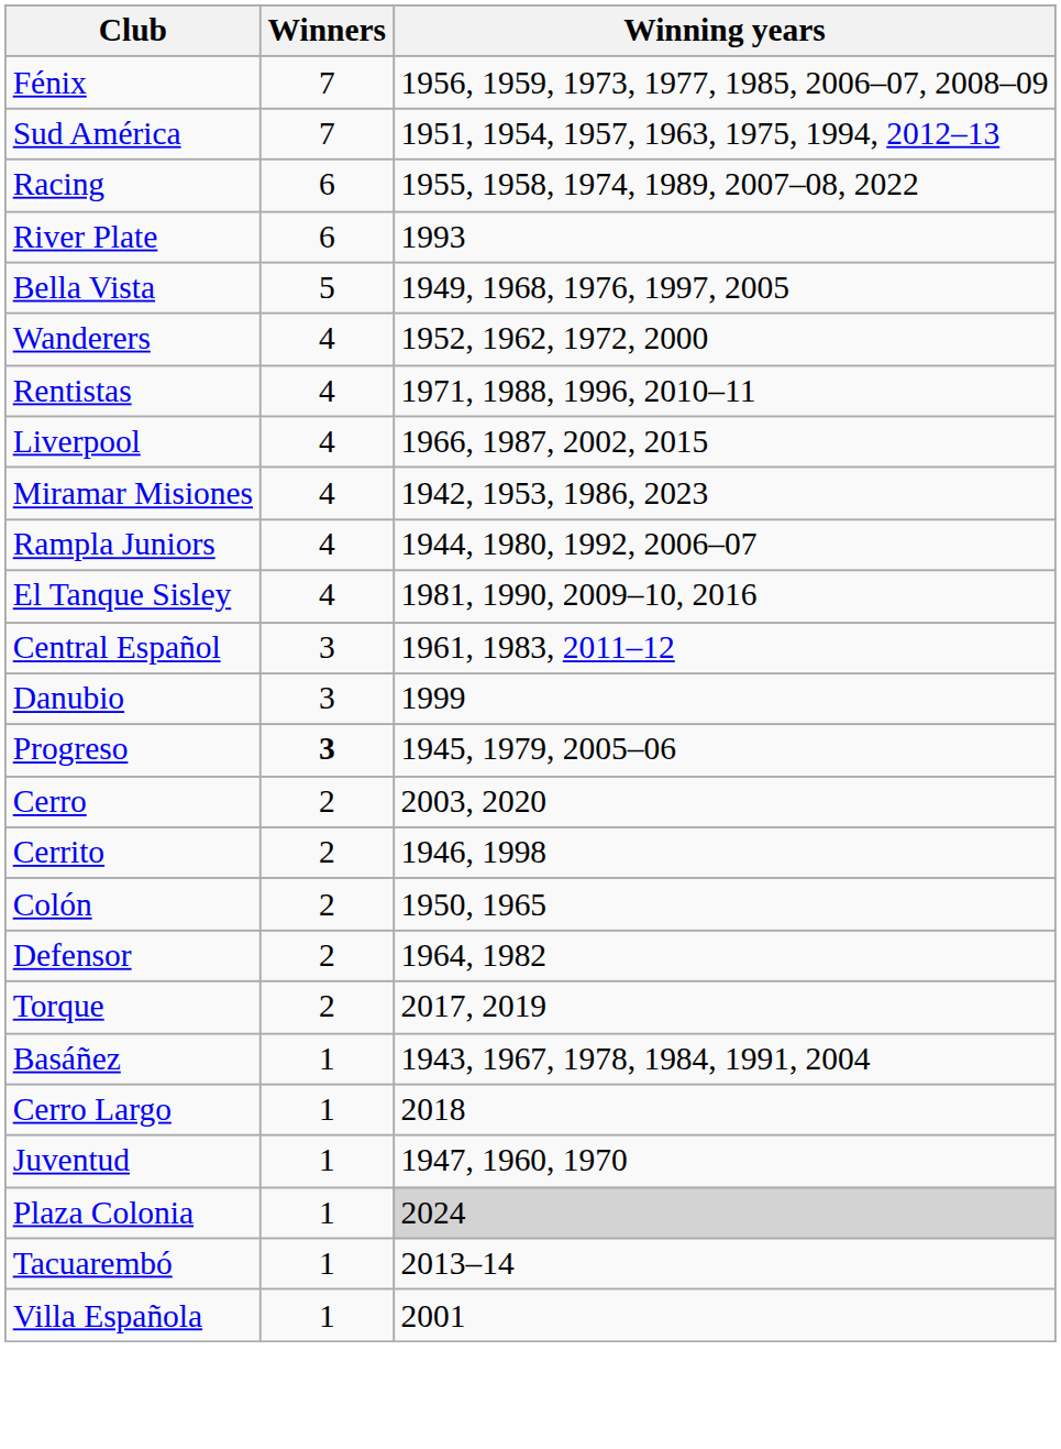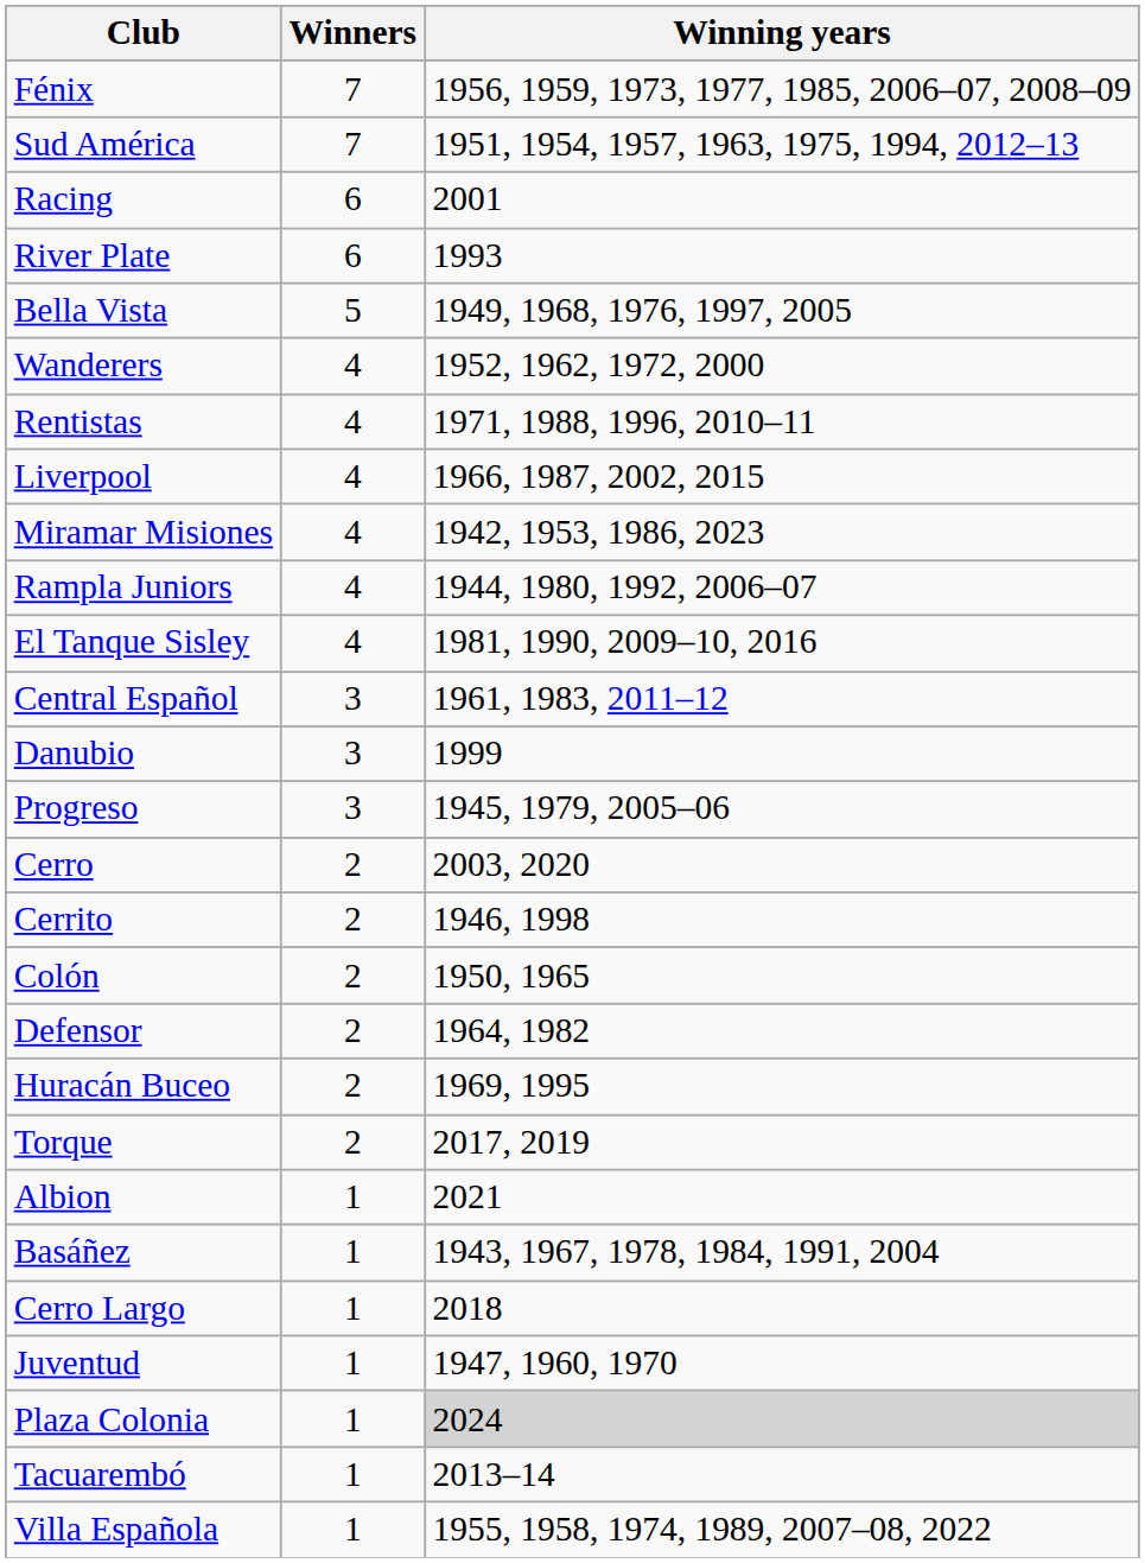Racing | Winning years: 1955, 1958, 1974, 1989, 2007–08, 2022 -> 2001
Progreso | Winners: bold -> normal
+ row: Huracán Buceo | 2 | 1969, 1995
+ row: Albion | 1 | 2021
Villa Española | Winning years: 2001 -> 1955, 1958, 1974, 1989, 2007–08, 2022
